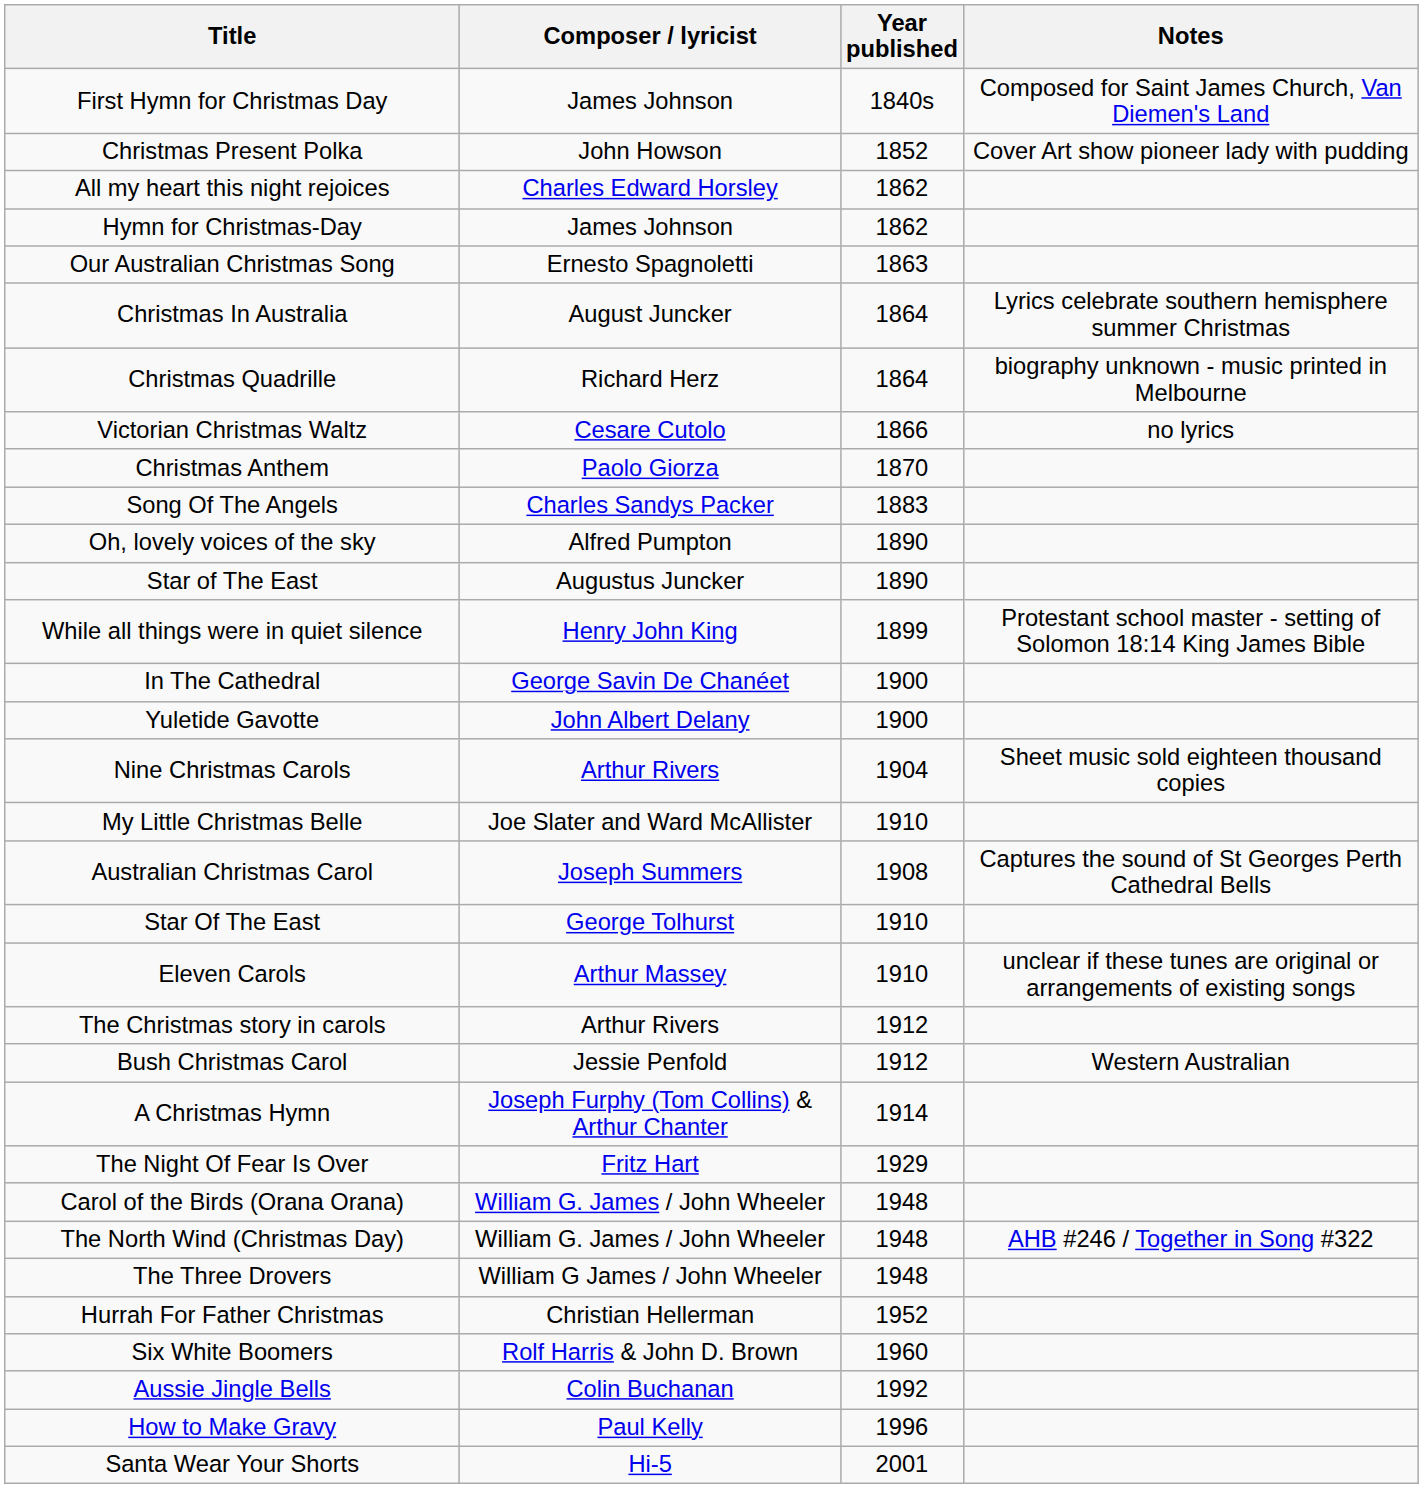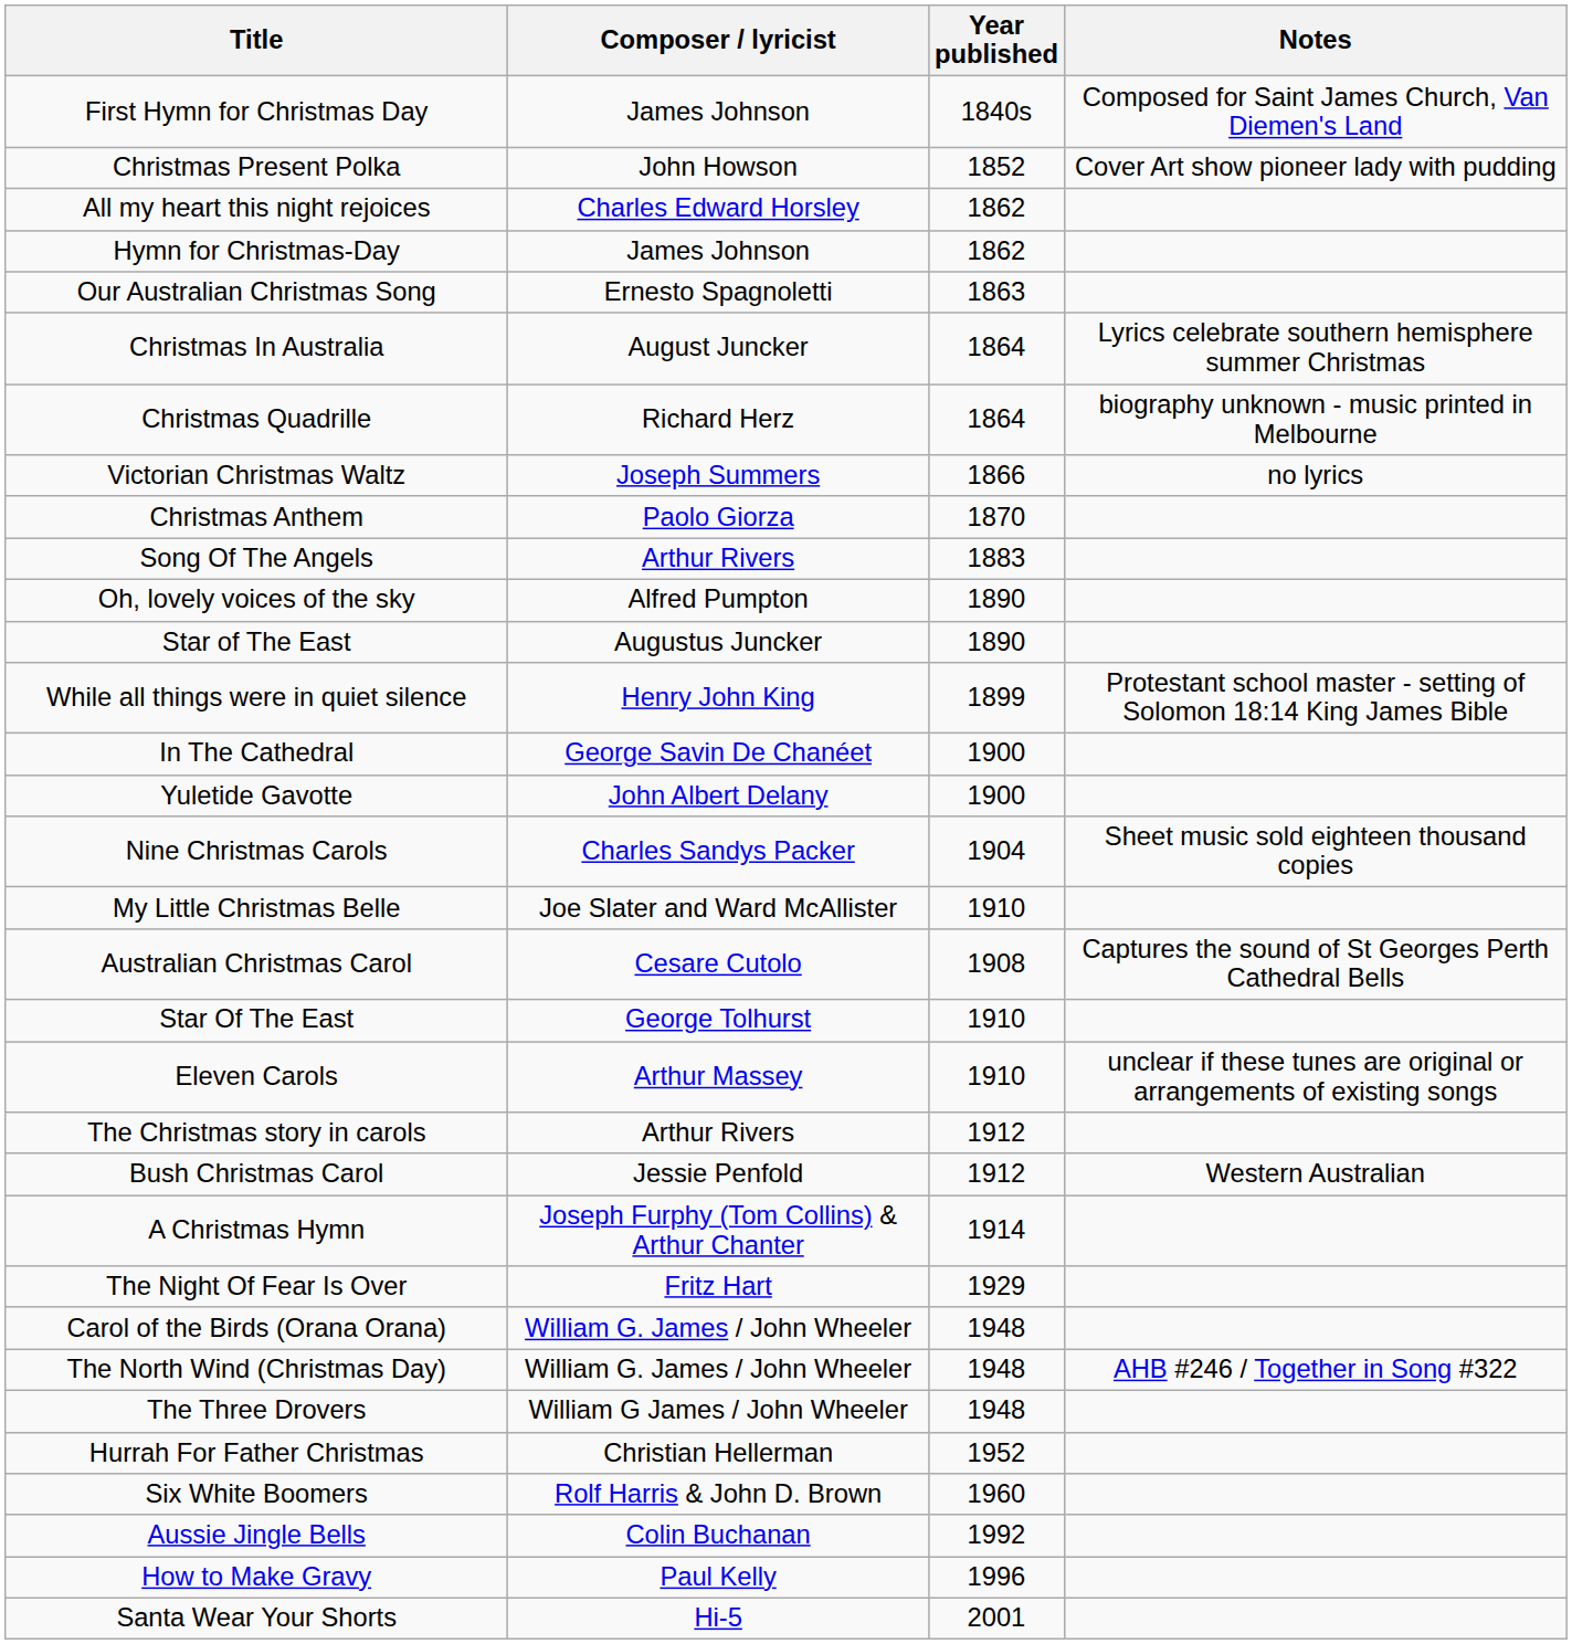Victorian Christmas Waltz | Composer / lyricist: Cesare Cutolo -> Joseph Summers
Song Of The Angels | Composer / lyricist: Charles Sandys Packer -> Arthur Rivers
Nine Christmas Carols | Composer / lyricist: Arthur Rivers -> Charles Sandys Packer
Australian Christmas Carol | Composer / lyricist: Joseph Summers -> Cesare Cutolo
